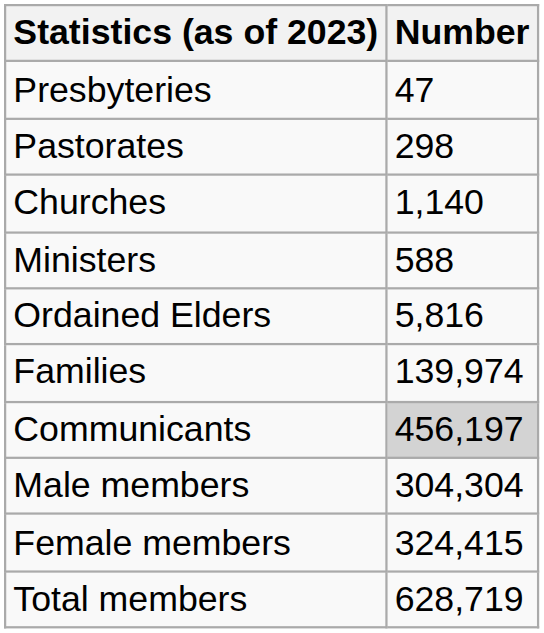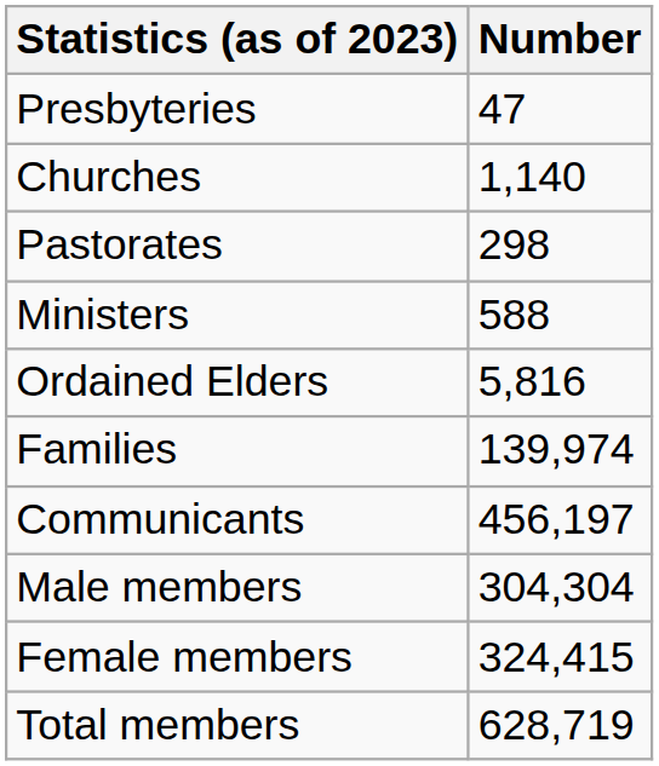rows swapped: Pastorates <-> Churches
Communicants | Number: lightgrey background -> no background
